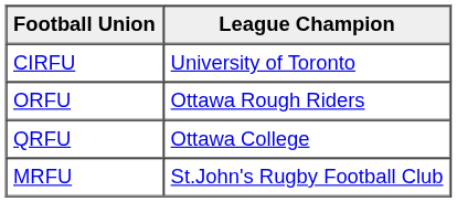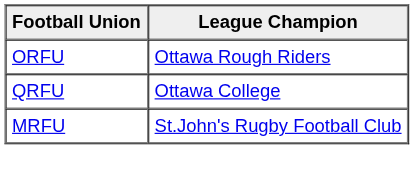- row: CIRFU | University of Toronto
